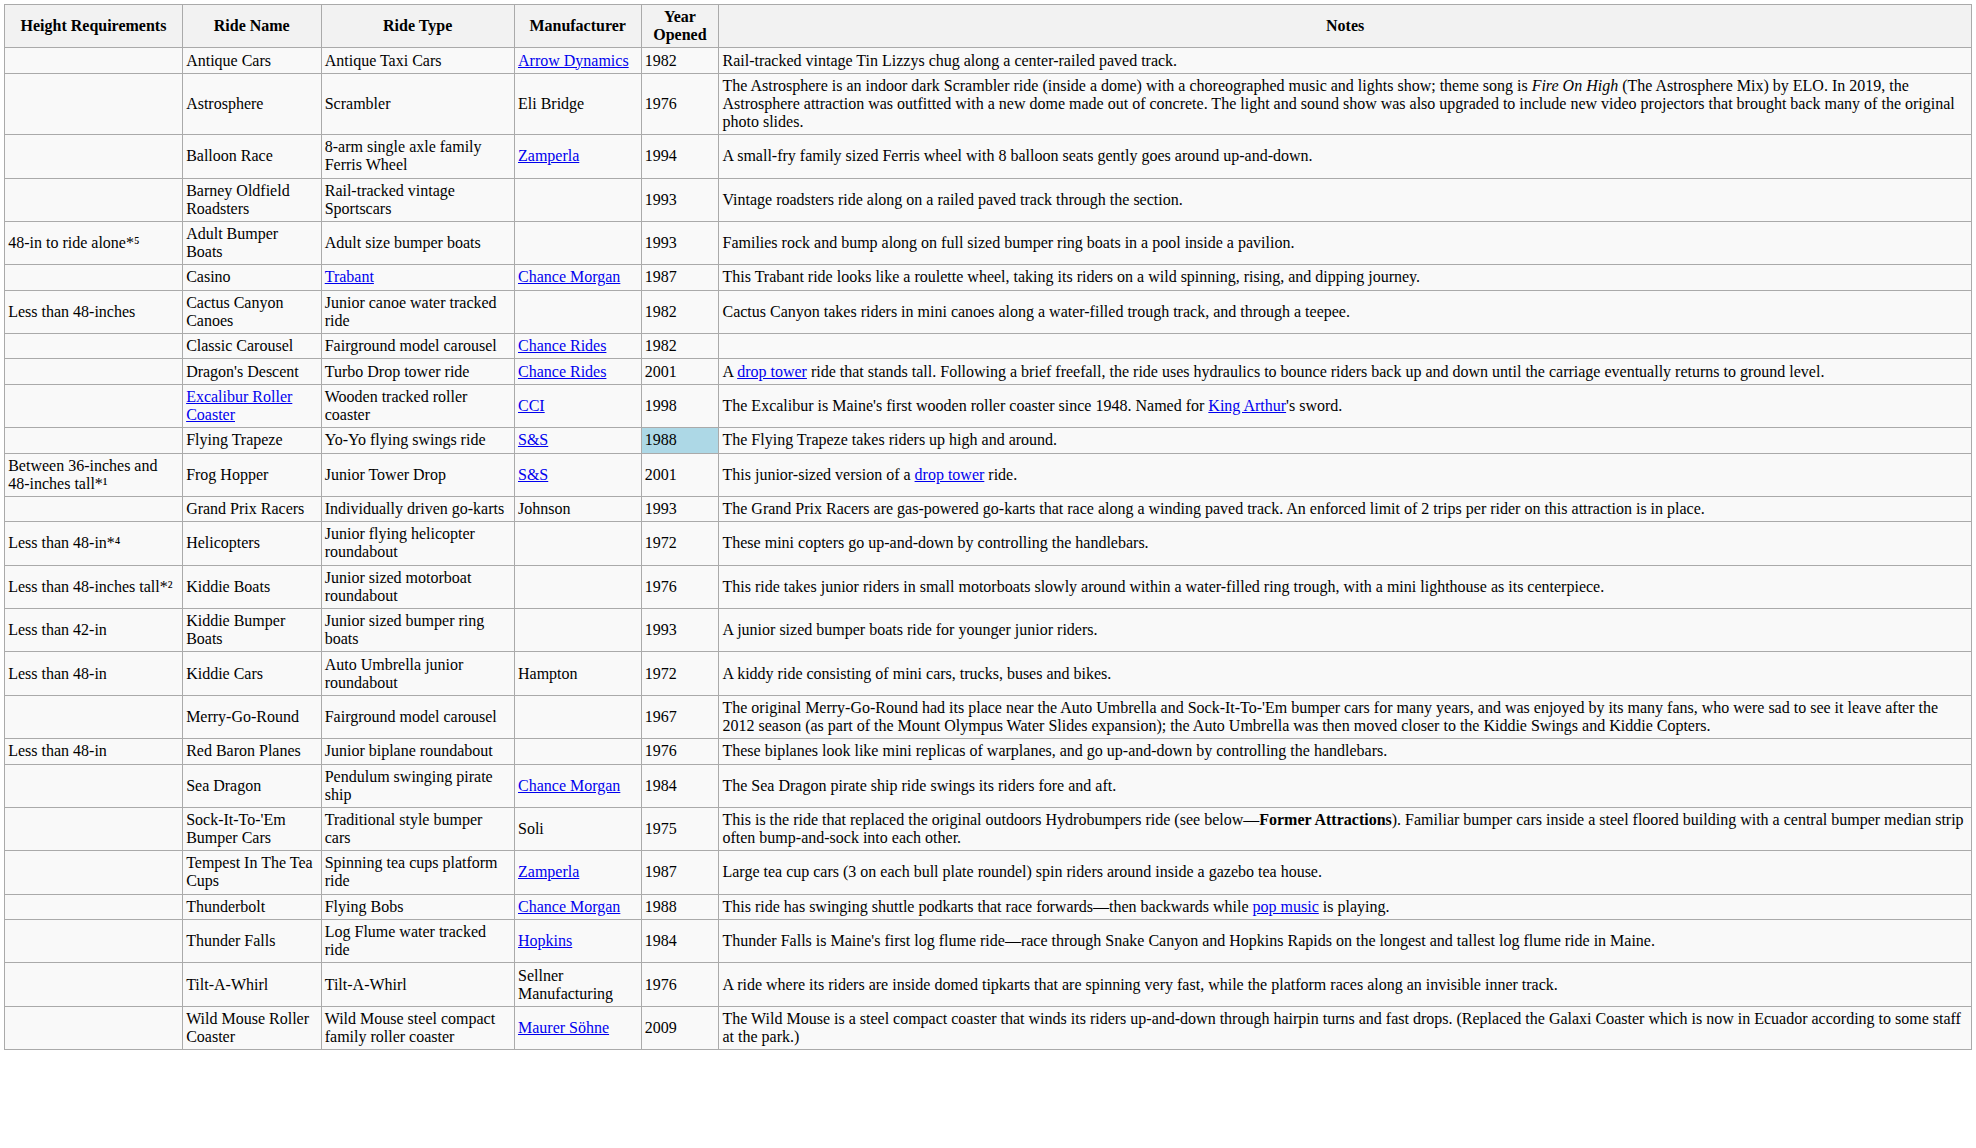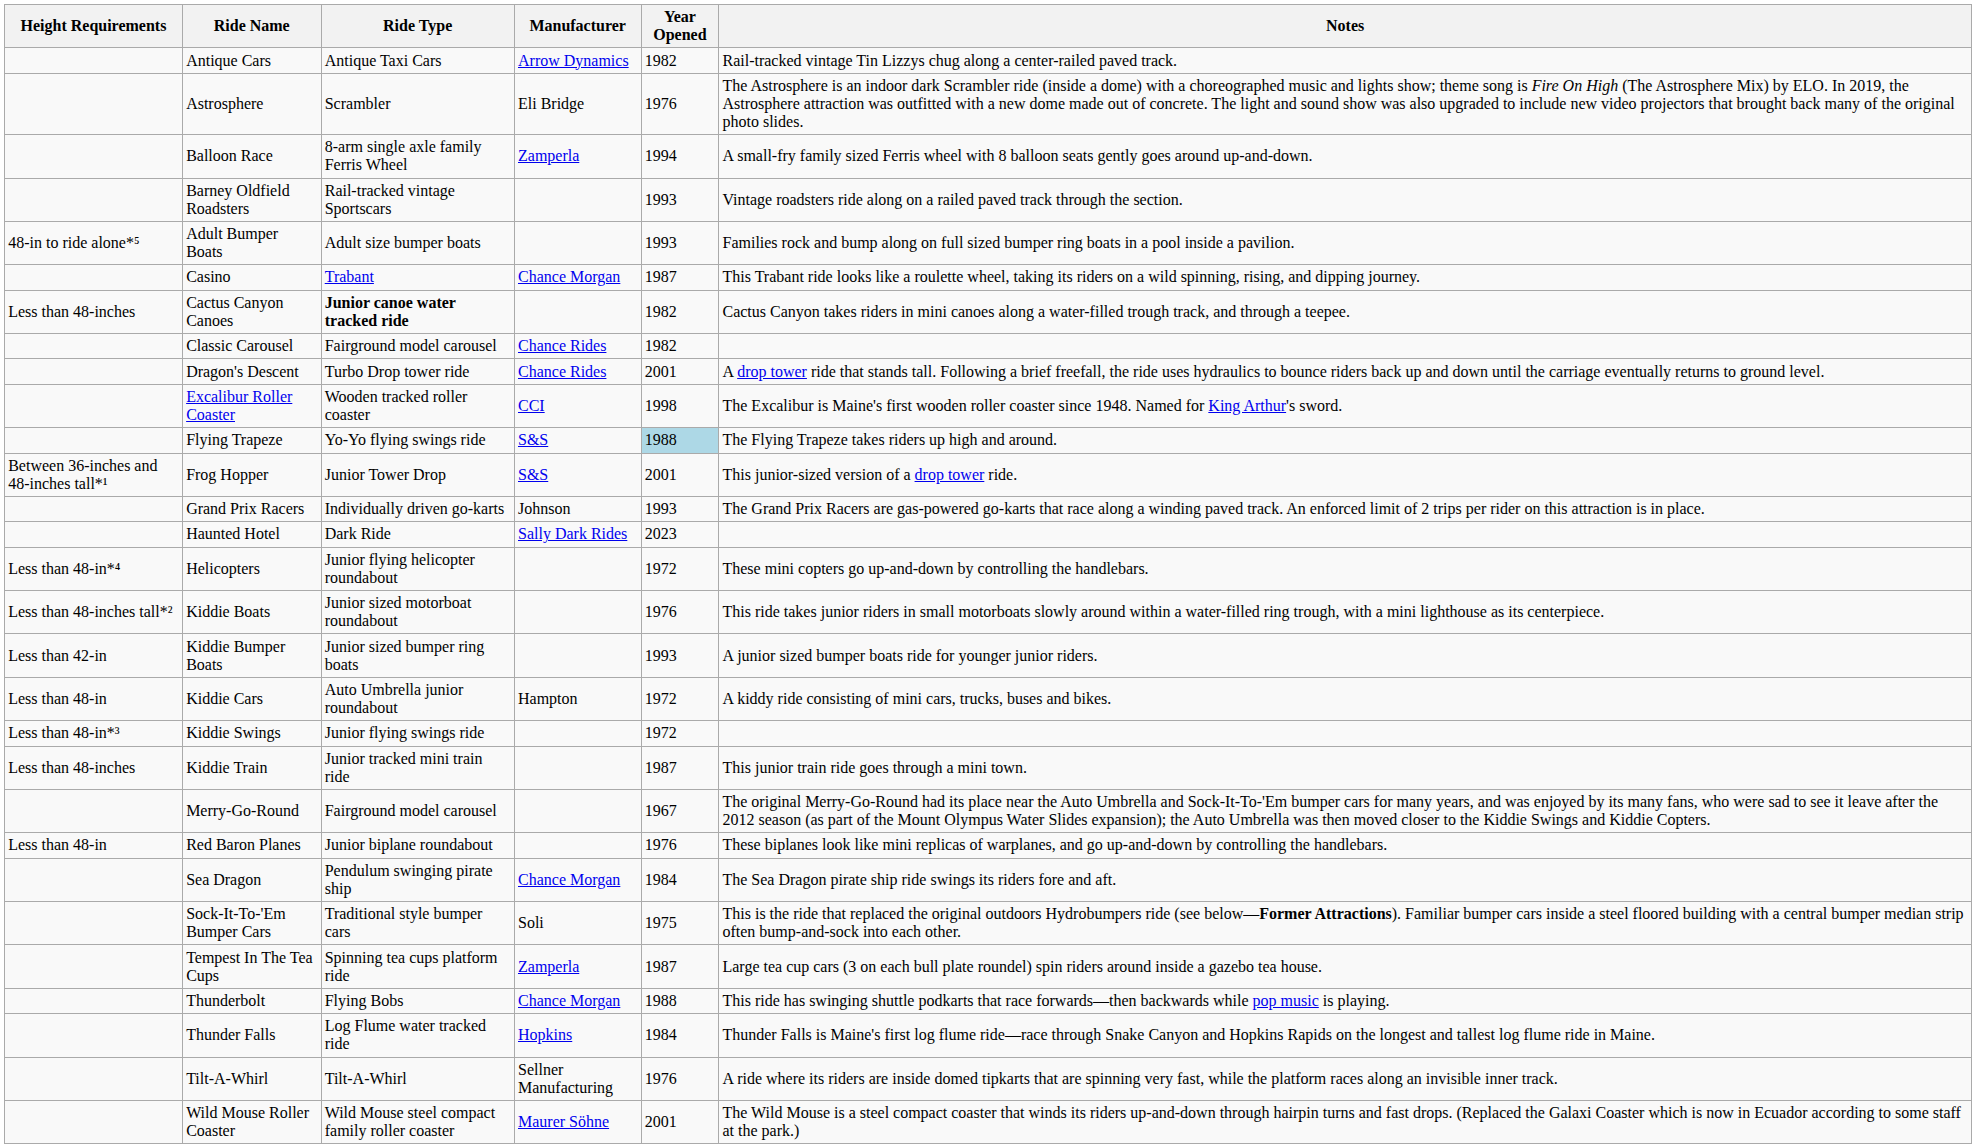Cactus Canyon Canoes | Ride Type: normal -> bold
+ row: Haunted Hotel | Dark Ride | Sally Dark Rides | 2023
+ row: Less than 48-in*³ | Kiddie Swings | Junior flying swings ride | 1972
+ row: Less than 48-inches | Kiddie Train | Junior tracked mini train ride | 1987 | This junior train ride goes through a mini town.
Wild Mouse Roller Coaster | Year Opened: 2009 -> 2001
